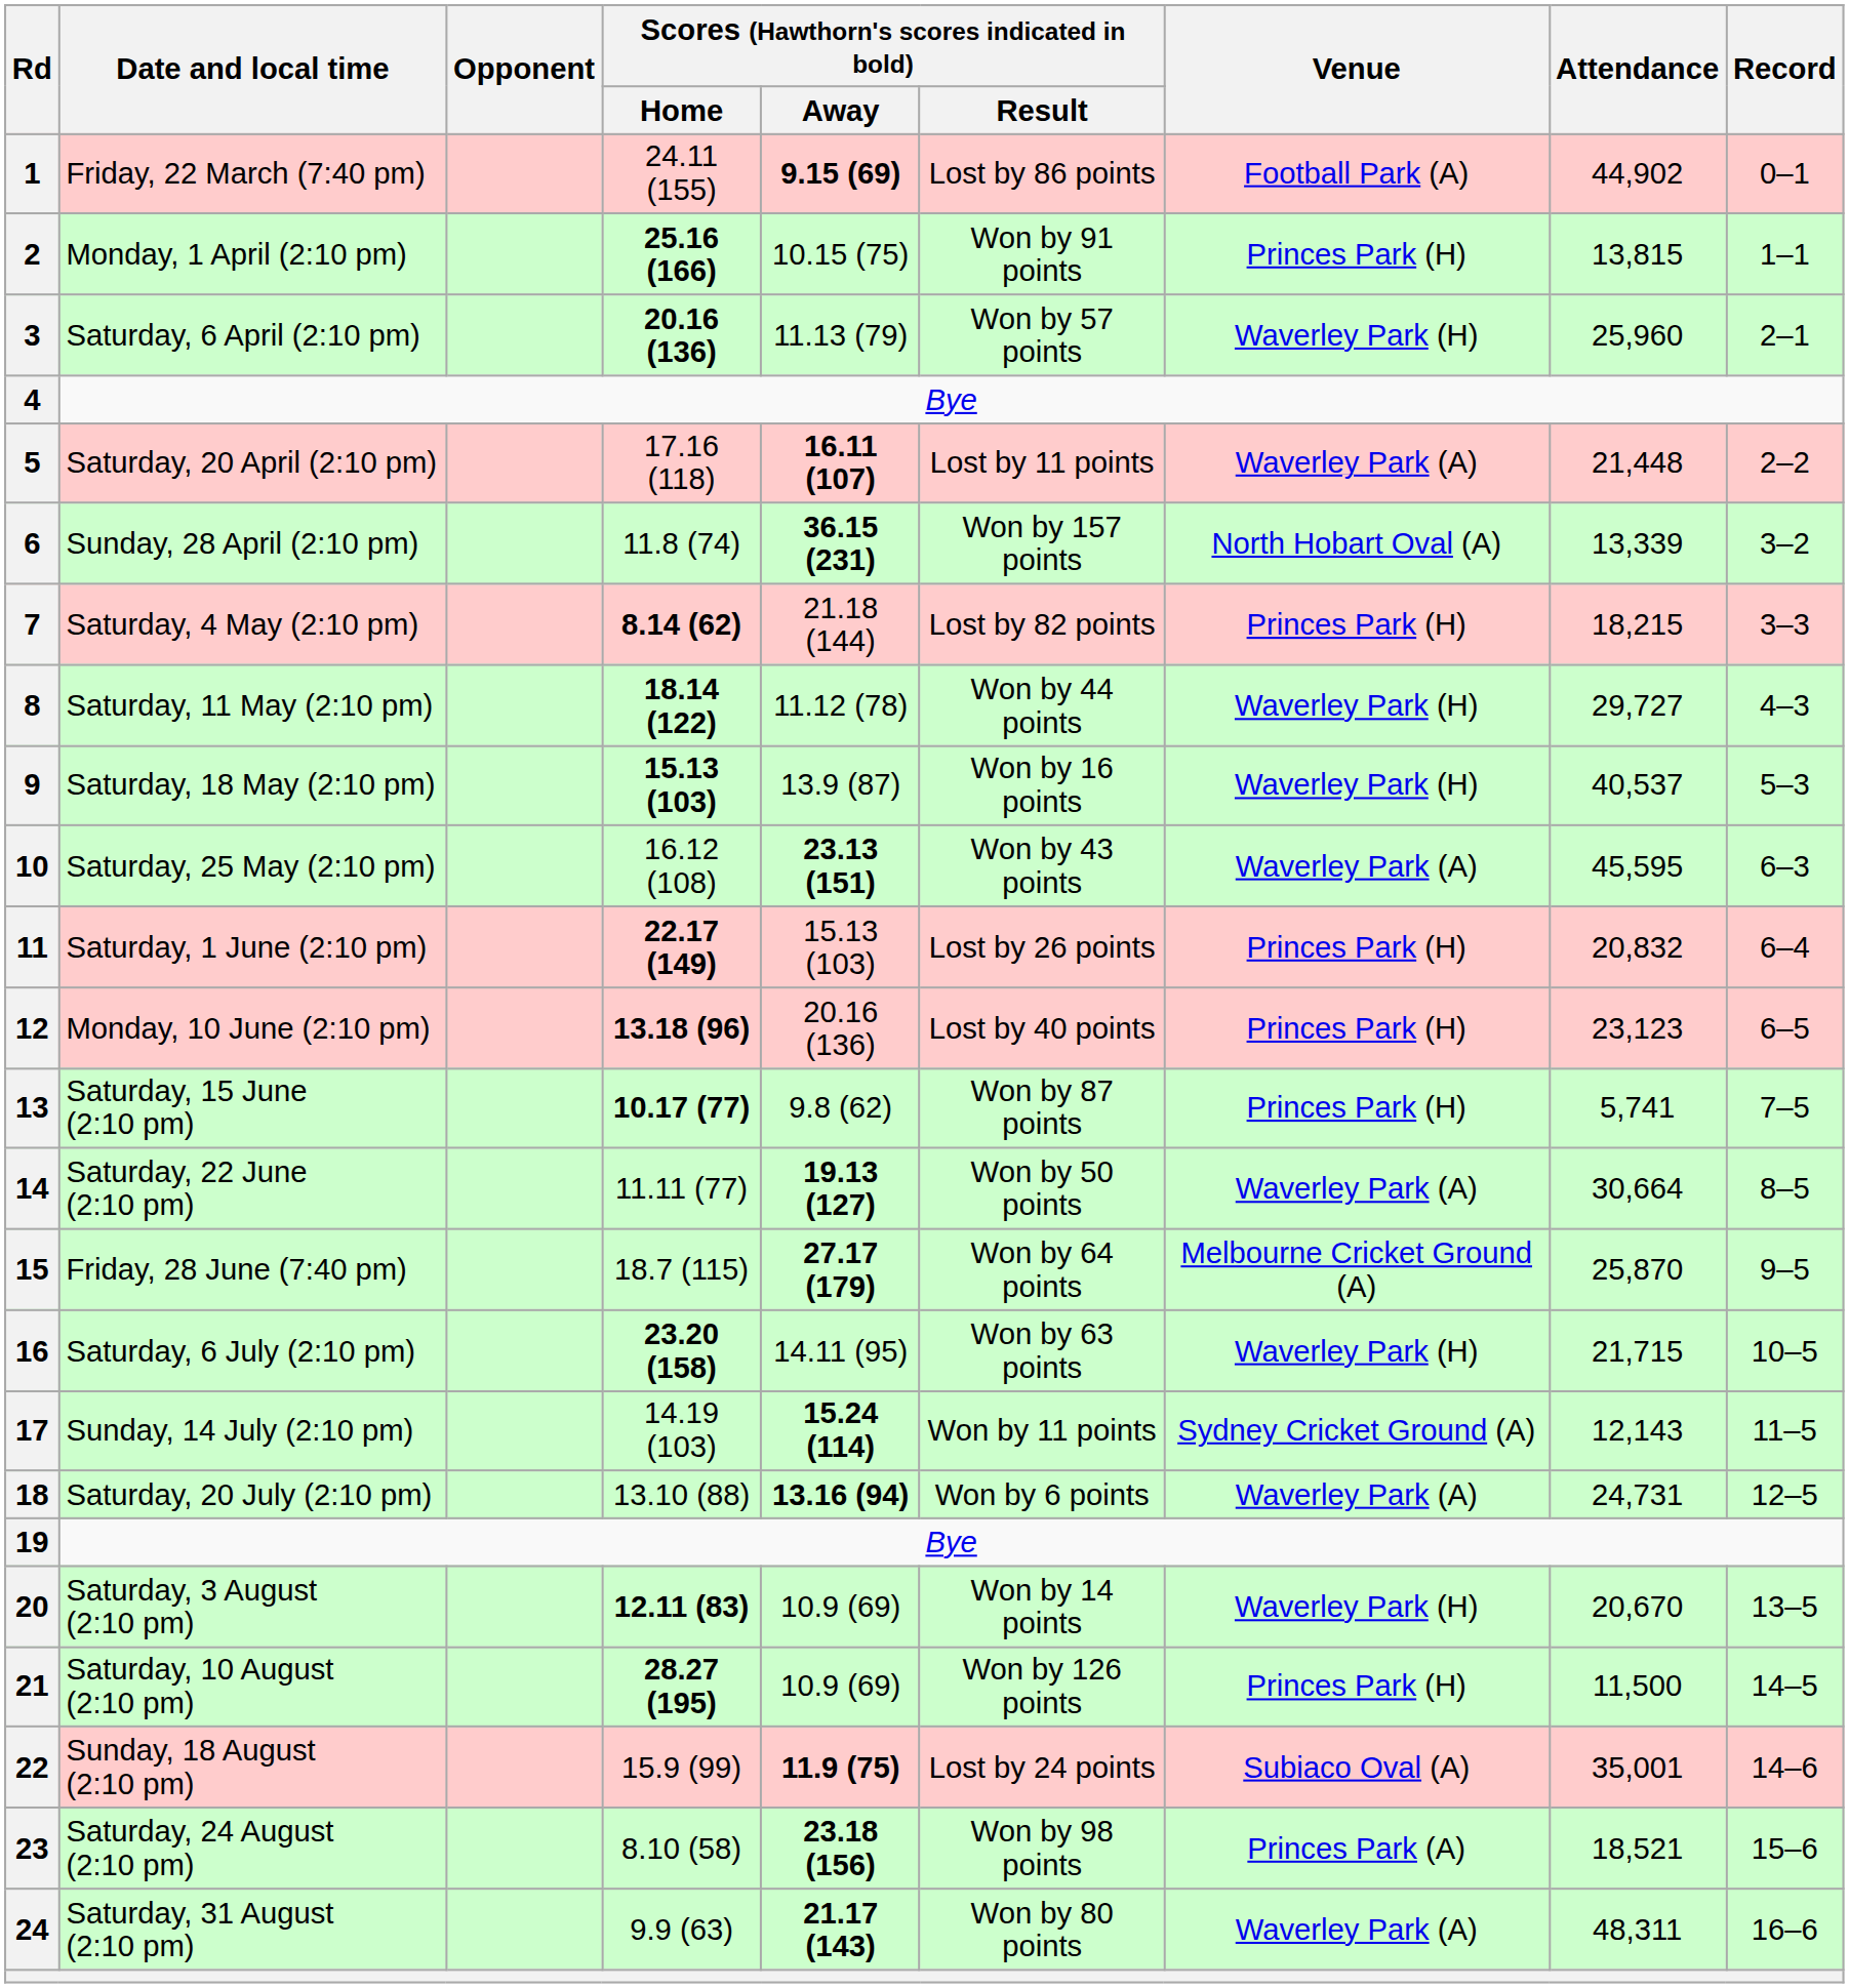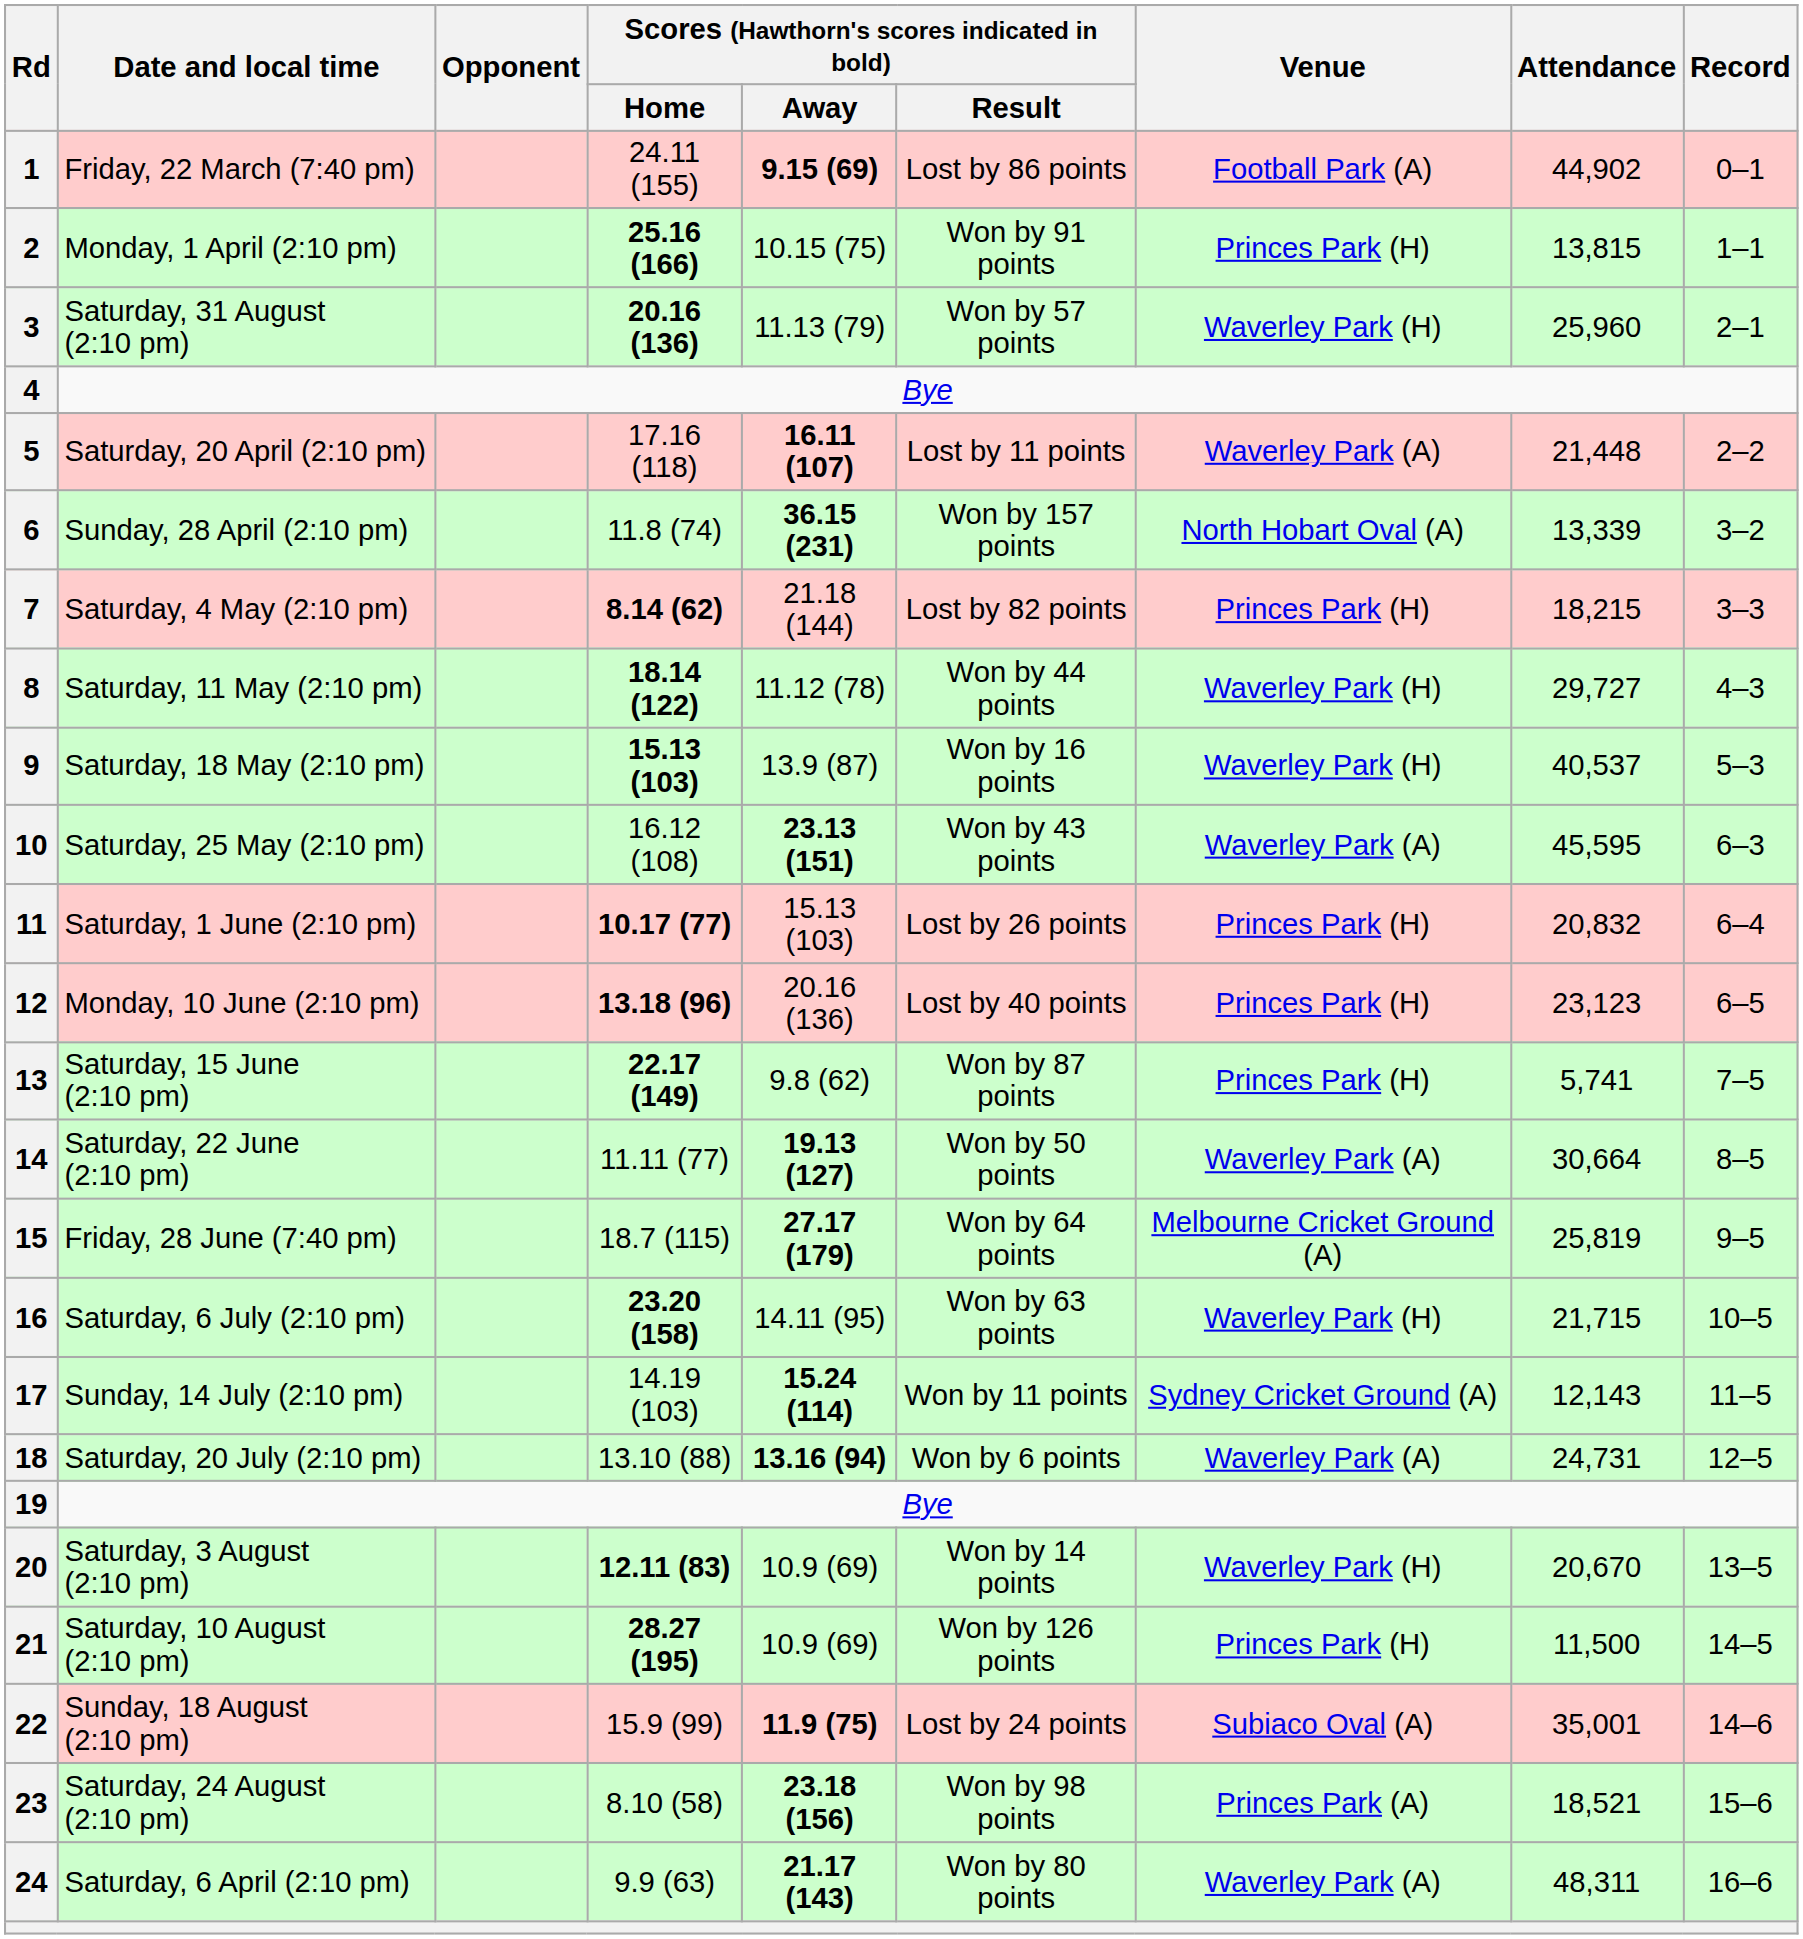3 | Date and local time: Saturday, 6 April (2:10 pm) -> Saturday, 31 August (2:10 pm)
11 | Scores (Hawthorn's scores indicated in bold) / Home: 22.17 (149) -> 10.17 (77)
13 | Scores (Hawthorn's scores indicated in bold) / Home: 10.17 (77) -> 22.17 (149)
15 | Attendance: 25,870 -> 25,819
24 | Date and local time: Saturday, 31 August (2:10 pm) -> Saturday, 6 April (2:10 pm)
